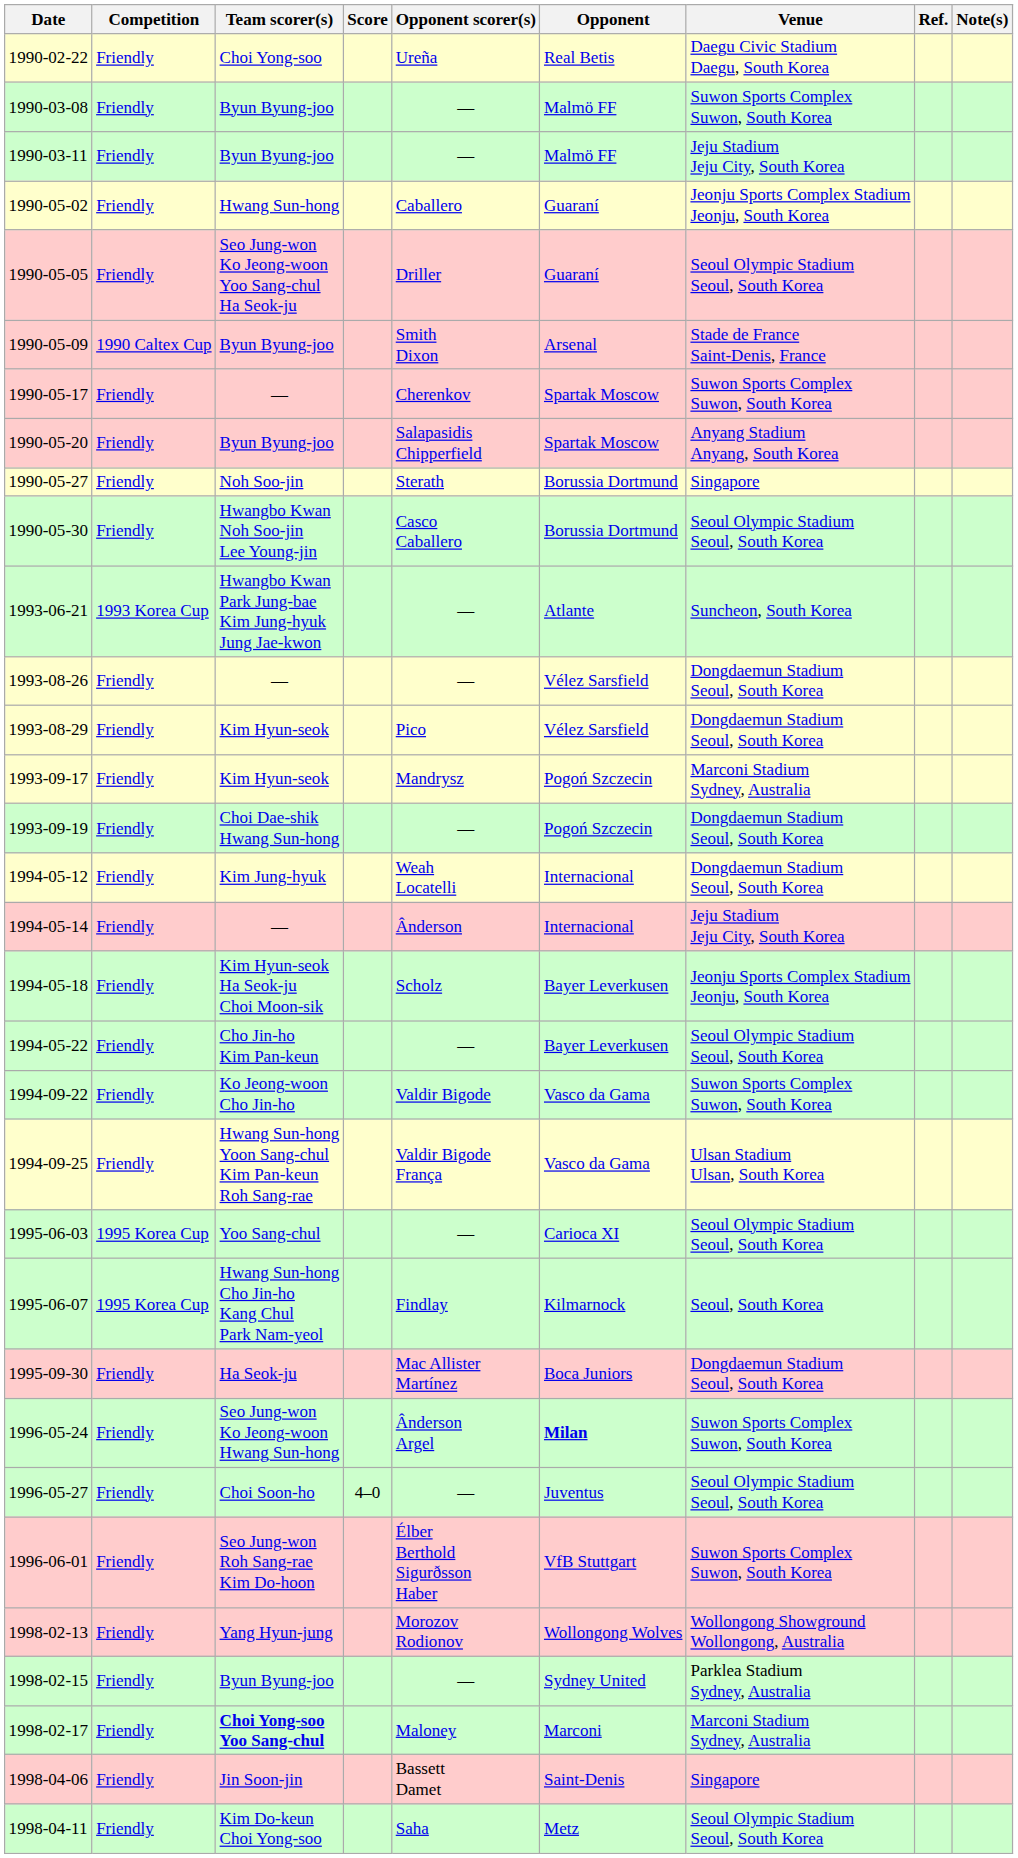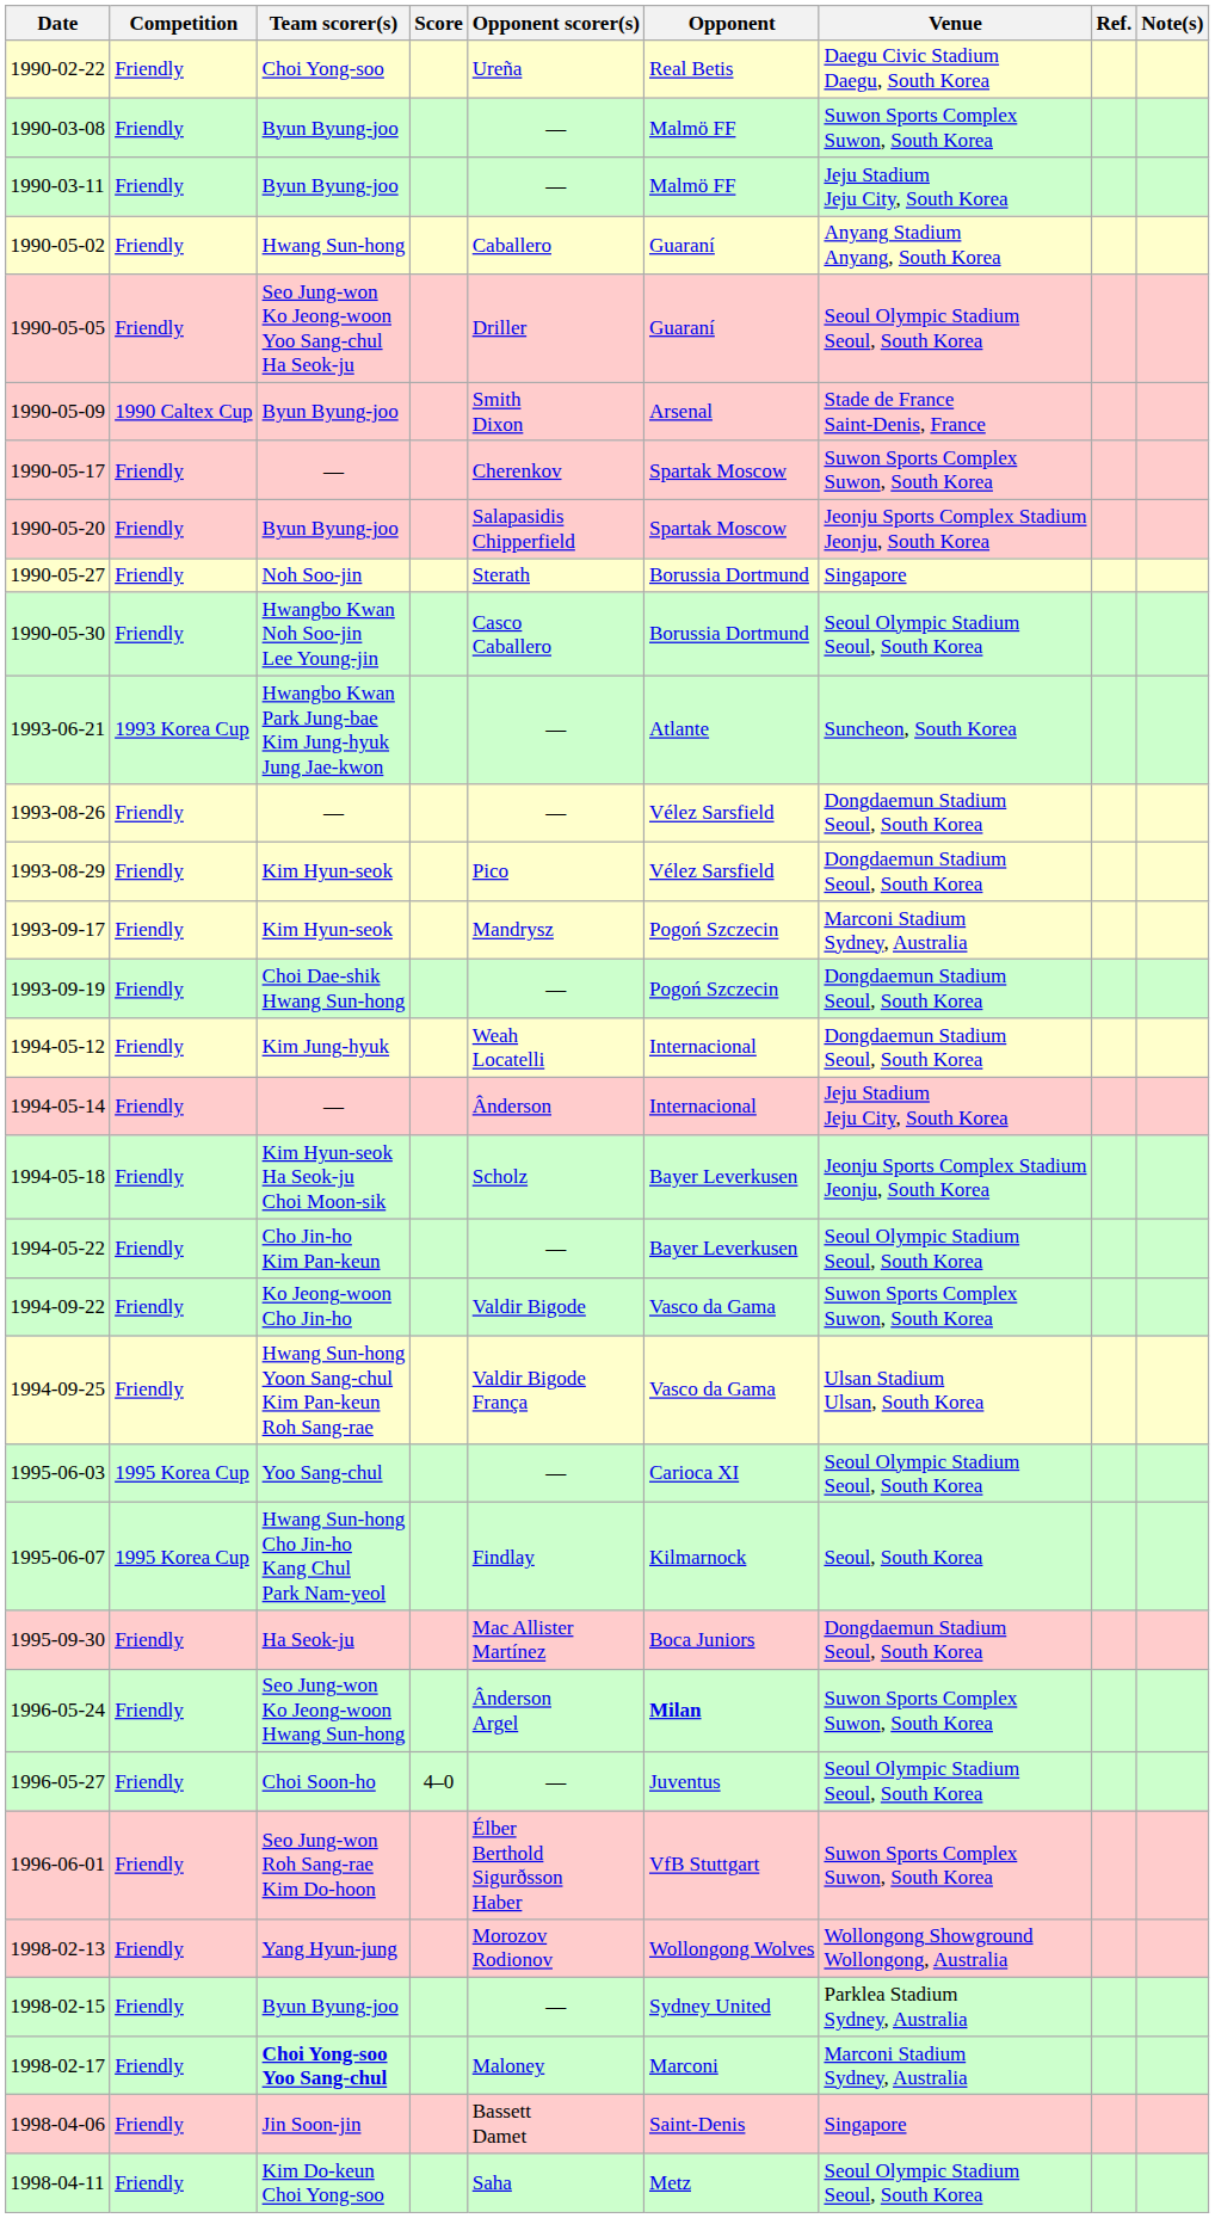1990-05-02 | Venue: Jeonju Sports Complex Stadium Jeonju, South Korea -> Anyang Stadium Anyang, South Korea
1990-05-20 | Venue: Anyang Stadium Anyang, South Korea -> Jeonju Sports Complex Stadium Jeonju, South Korea
